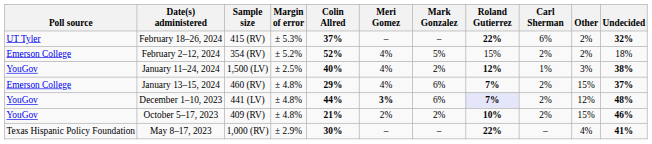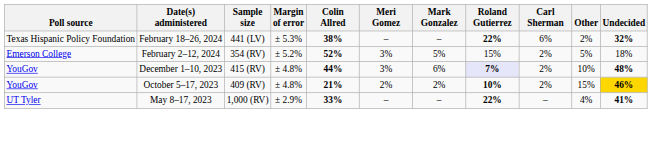February 18–26, 2024 | Poll source: UT Tyler -> Texas Hispanic Policy Foundation
February 18–26, 2024 | Sample size: 415 (RV) -> 441 (LV)
February 18–26, 2024 | Colin Allred: 37% -> 38%
February 2–12, 2024 | Meri Gomez: 4% -> 3%
February 2–12, 2024 | Other: 2% -> 5%
- row: YouGov | January 11–24, 2024 | 1,500 (LV) | ± 2.5% | 40% | 4% | 2% | 12% | 1% | 3% | 38%
- row: Emerson College | January 13–15, 2024 | 460 (RV) | ± 4.8% | 29% | 4% | 6% | 7% | 2% | 15% | 37%
December 1–10, 2023 | Sample size: 441 (LV) -> 415 (RV)
December 1–10, 2023 | Meri Gomez: bold -> normal
December 1–10, 2023 | Other: 12% -> 10%
October 5–17, 2023 | Undecided: no background -> gold background
May 8–17, 2023 | Poll source: Texas Hispanic Policy Foundation -> UT Tyler
May 8–17, 2023 | Colin Allred: 30% -> 33%
